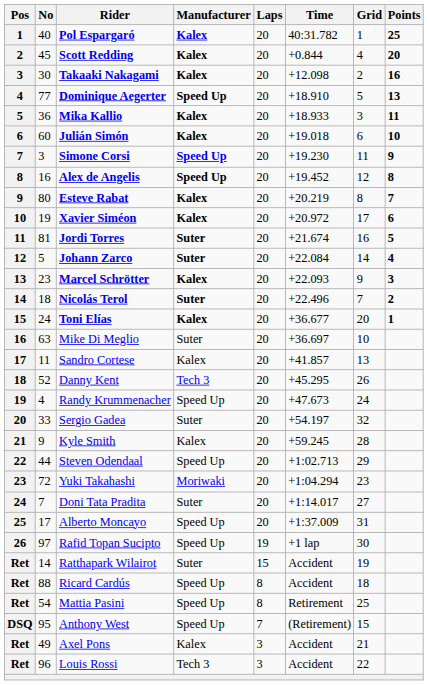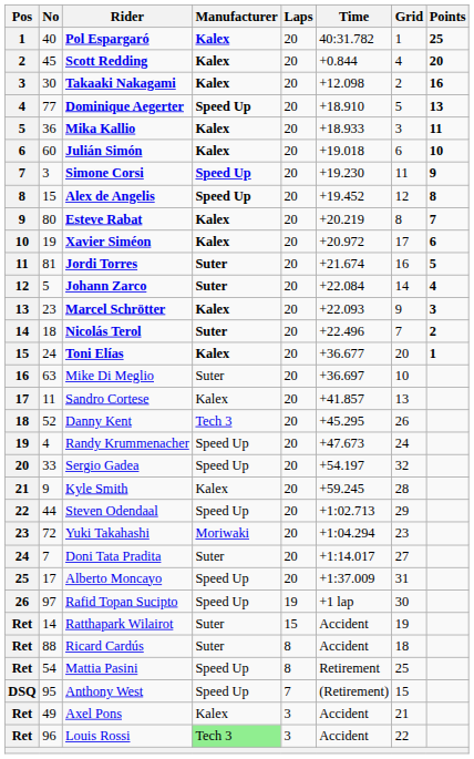Alex de Angelis | No: 16 -> 15
Sergio Gadea | Manufacturer: Suter -> Speed Up
Ricard Cardús | Manufacturer: Speed Up -> Suter
Louis Rossi | Manufacturer: no background -> lightgreen background
